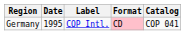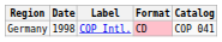Germany | Date: 1995 -> 1998
